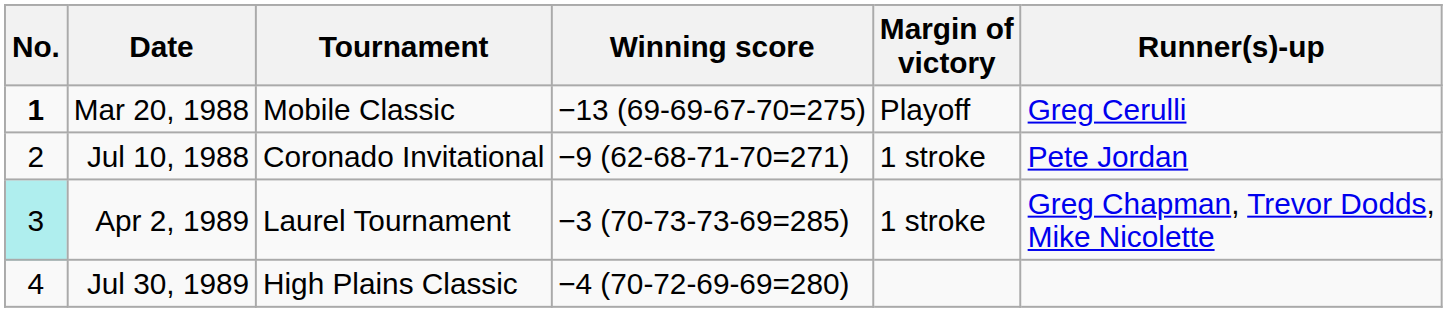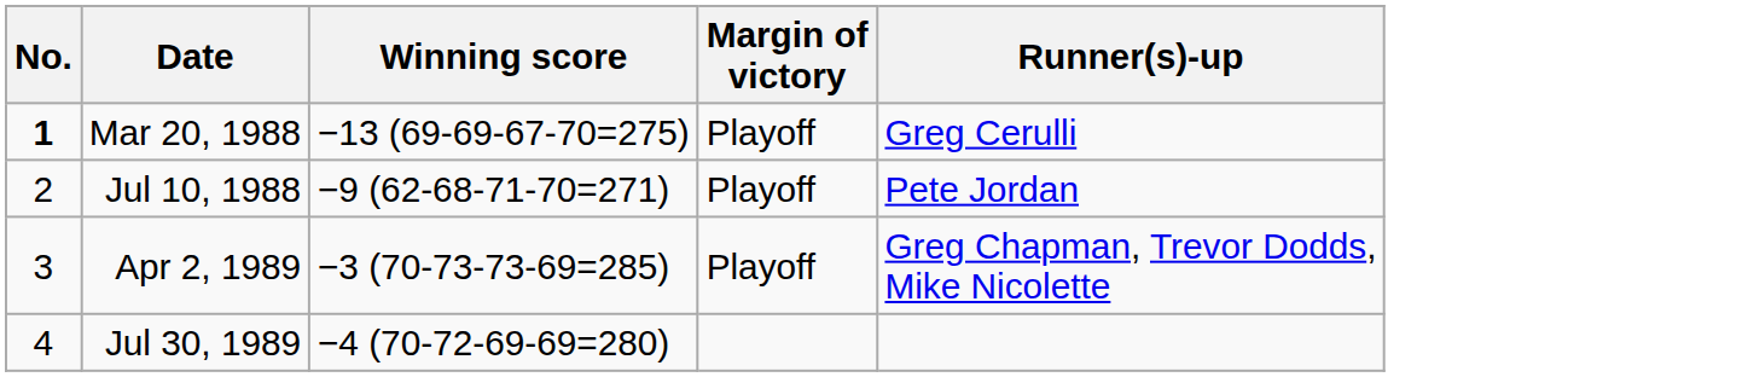- column: Tournament | Mobile Classic | Coronado Invitational | Laurel Tournament | High Plains Classic
Jul 10, 1988 | Margin of victory: 1 stroke -> Playoff
Apr 2, 1989 | No.: paleturquoise background -> no background
Apr 2, 1989 | Margin of victory: 1 stroke -> Playoff
